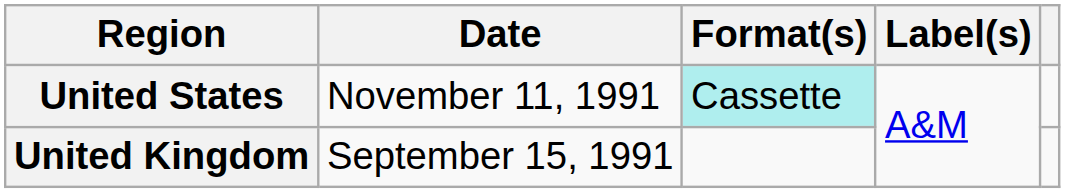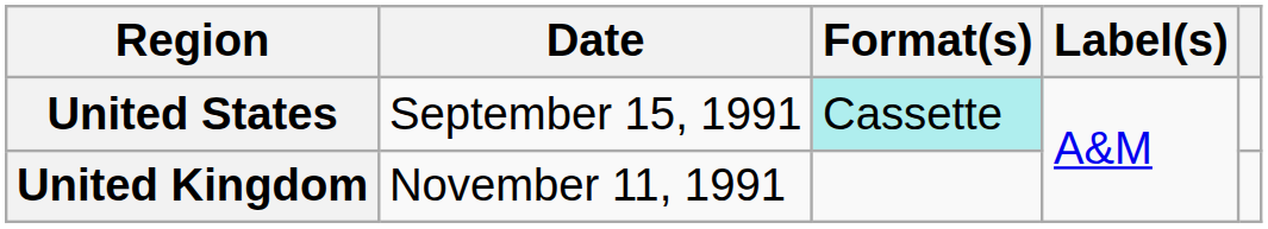United States | Date: November 11, 1991 -> September 15, 1991
United Kingdom | Date: September 15, 1991 -> November 11, 1991
